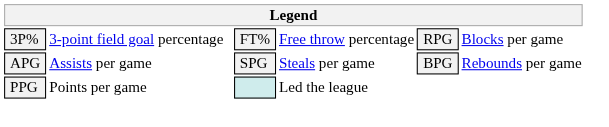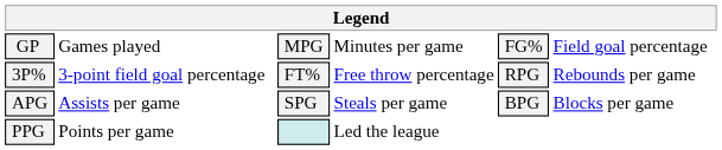+ row: GP | Games played | MPG | Minutes per game | FG% | Field goal percentage
3P% | column 6: Blocks per game -> Rebounds per game
APG | column 6: Rebounds per game -> Blocks per game
